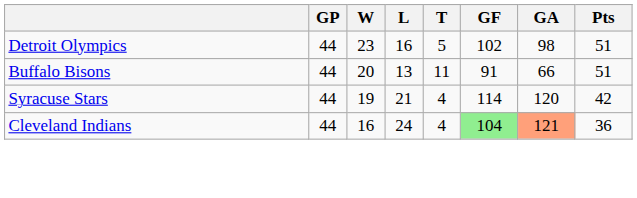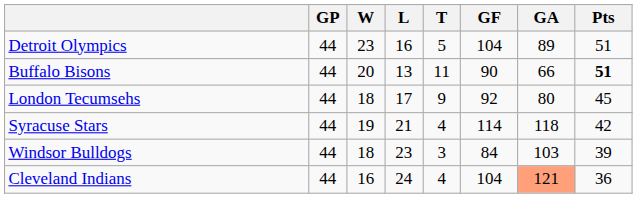Detroit Olympics | GF: 102 -> 104
Detroit Olympics | GA: 98 -> 89
Buffalo Bisons | GF: 91 -> 90
Buffalo Bisons | Pts: normal -> bold
+ row: London Tecumsehs | 44 | 18 | 17 | 9 | 92 | 80 | 45
Syracuse Stars | GA: 120 -> 118
+ row: Windsor Bulldogs | 44 | 18 | 23 | 3 | 84 | 103 | 39
Cleveland Indians | GF: lightgreen background -> no background
